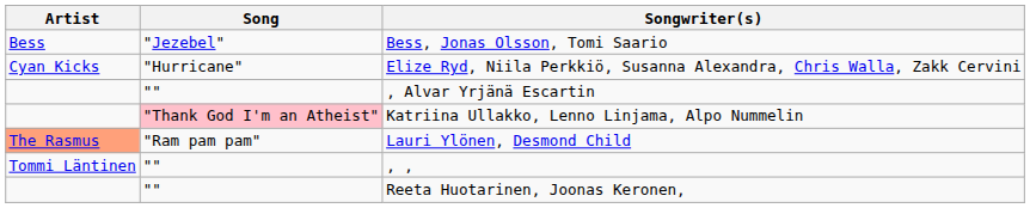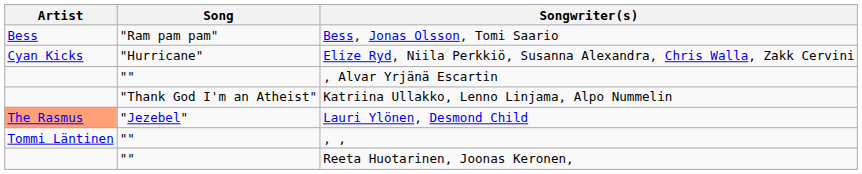Bess, Jonas Olsson, Tomi Saario | Song: "Jezebel" -> "Ram pam pam"
Katriina Ullakko, Lenno Linjama, Alpo Nummelin | Song: pink background -> no background
Lauri Ylönen, Desmond Child | Song: "Ram pam pam" -> "Jezebel"
